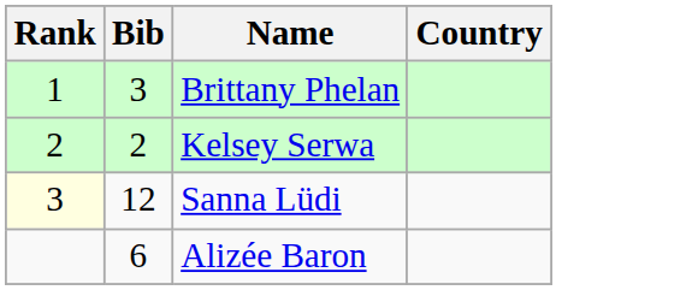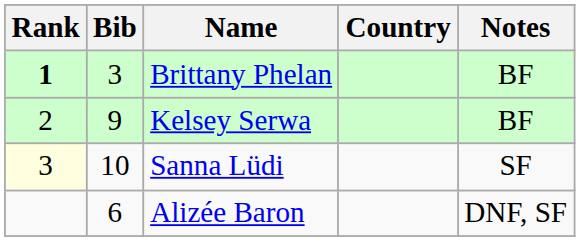+ column: Notes | BF | BF | SF | DNF, SF
Brittany Phelan | Rank: normal -> bold
Kelsey Serwa | Bib: 2 -> 9
Sanna Lüdi | Bib: 12 -> 10
